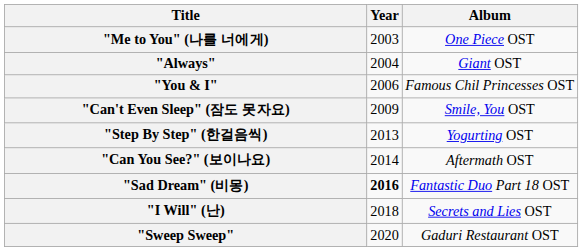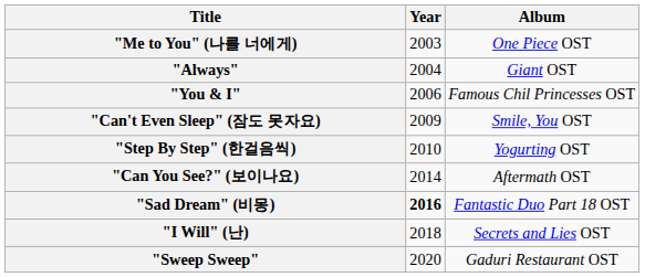"Step By Step" (한걸음씩) | Year: 2013 -> 2010
